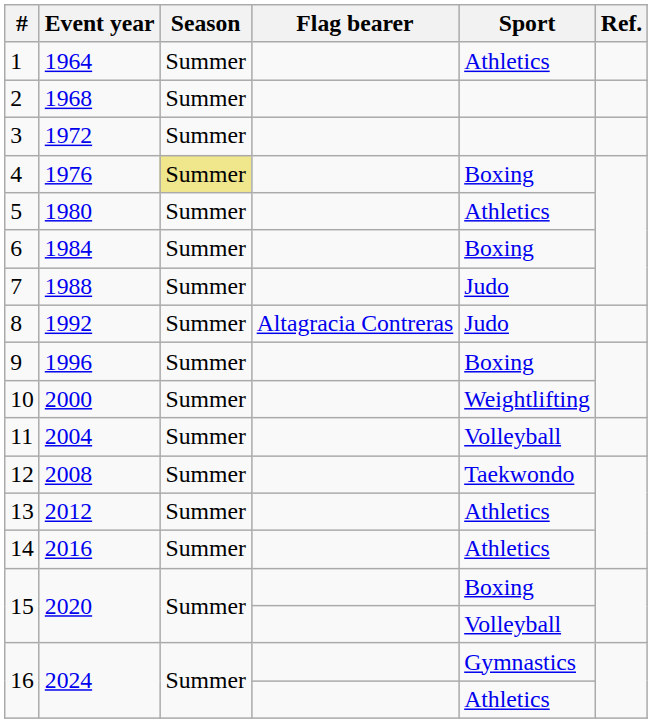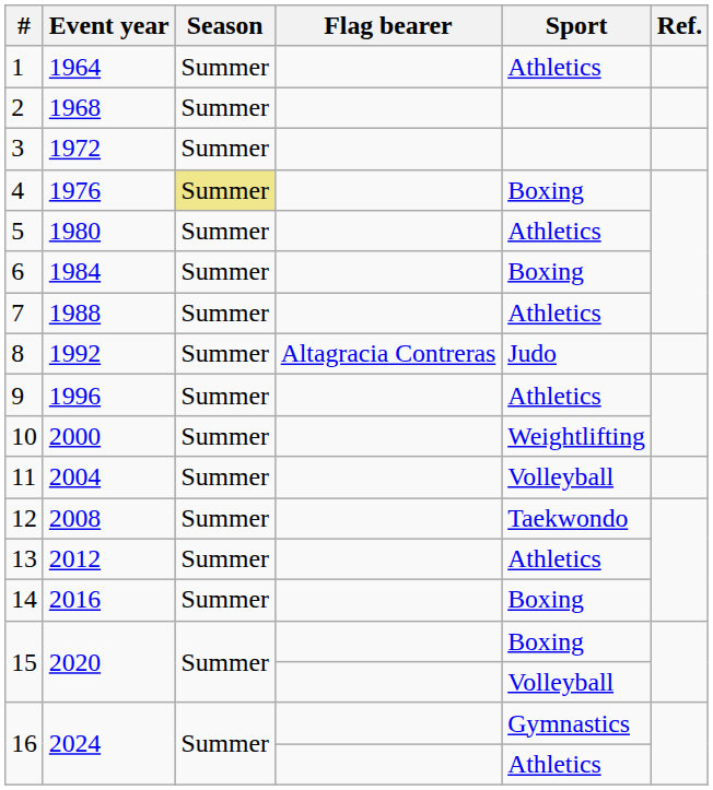7 | Sport: Judo -> Athletics
9 | Sport: Boxing -> Athletics
14 | Sport: Athletics -> Boxing
